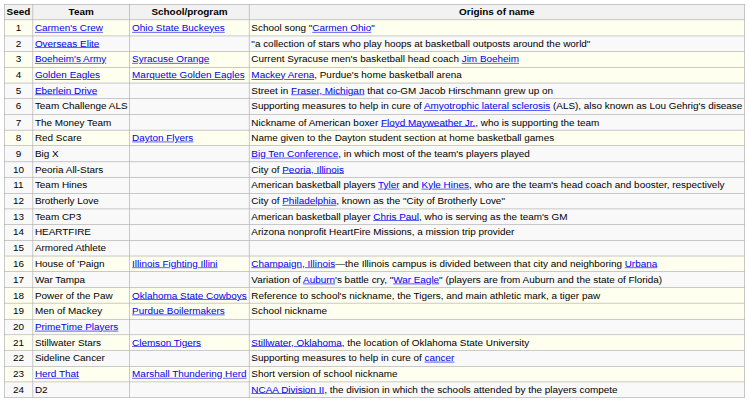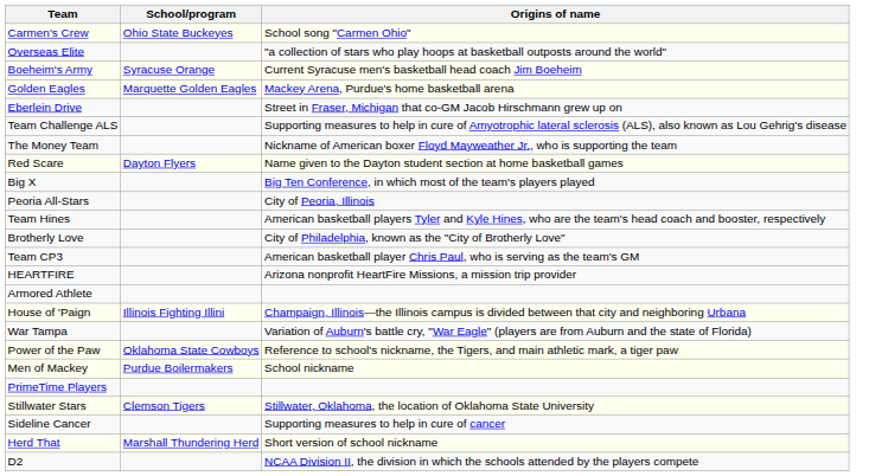- column: Seed | 1 | 2 | 3 | 4 | 5 | 6 | 7 | 8 | 9 | 10 | 11 | 12 | 13 | 14 | 15 | 16 | 17 | 18 | 19 | 20 | 21 | 22 | 23 | 24
